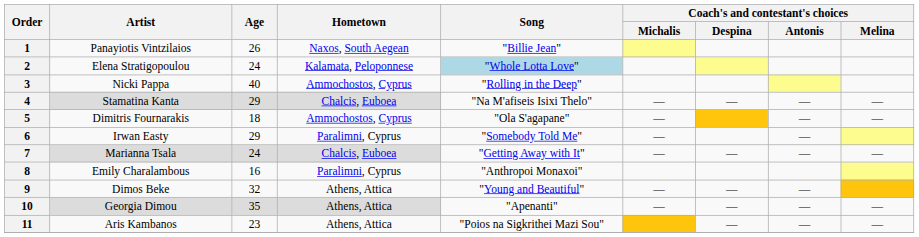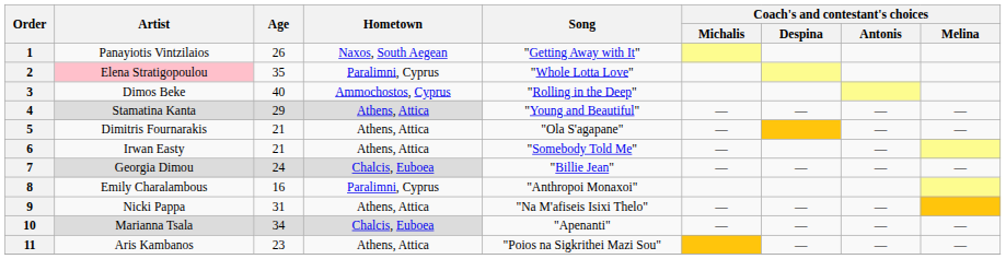1 | Song: "Billie Jean" -> "Getting Away with It"
2 | Artist: no background -> pink background
2 | Age: 24 -> 35
2 | Hometown: Kalamata, Peloponnese -> Paralimni, Cyprus
2 | Song: lightblue background -> no background
3 | Artist: Nicki Pappa -> Dimos Beke
4 | Hometown: Chalcis, Euboea -> Athens, Attica
4 | Song: "Na M'afiseis Isixi Thelo" -> "Young and Beautiful"
5 | Age: 18 -> 21
5 | Hometown: Ammochostos, Cyprus -> Athens, Attica
6 | Age: 29 -> 21
6 | Hometown: Paralimni, Cyprus -> Athens, Attica
7 | Artist: Marianna Tsala -> Georgia Dimou
7 | Song: "Getting Away with It" -> "Billie Jean"
9 | Artist: Dimos Beke -> Nicki Pappa
9 | Age: 32 -> 31
9 | Song: "Young and Beautiful" -> "Na M'afiseis Isixi Thelo"
10 | Artist: Georgia Dimou -> Marianna Tsala
10 | Age: 35 -> 34
10 | Hometown: Athens, Attica -> Chalcis, Euboea
